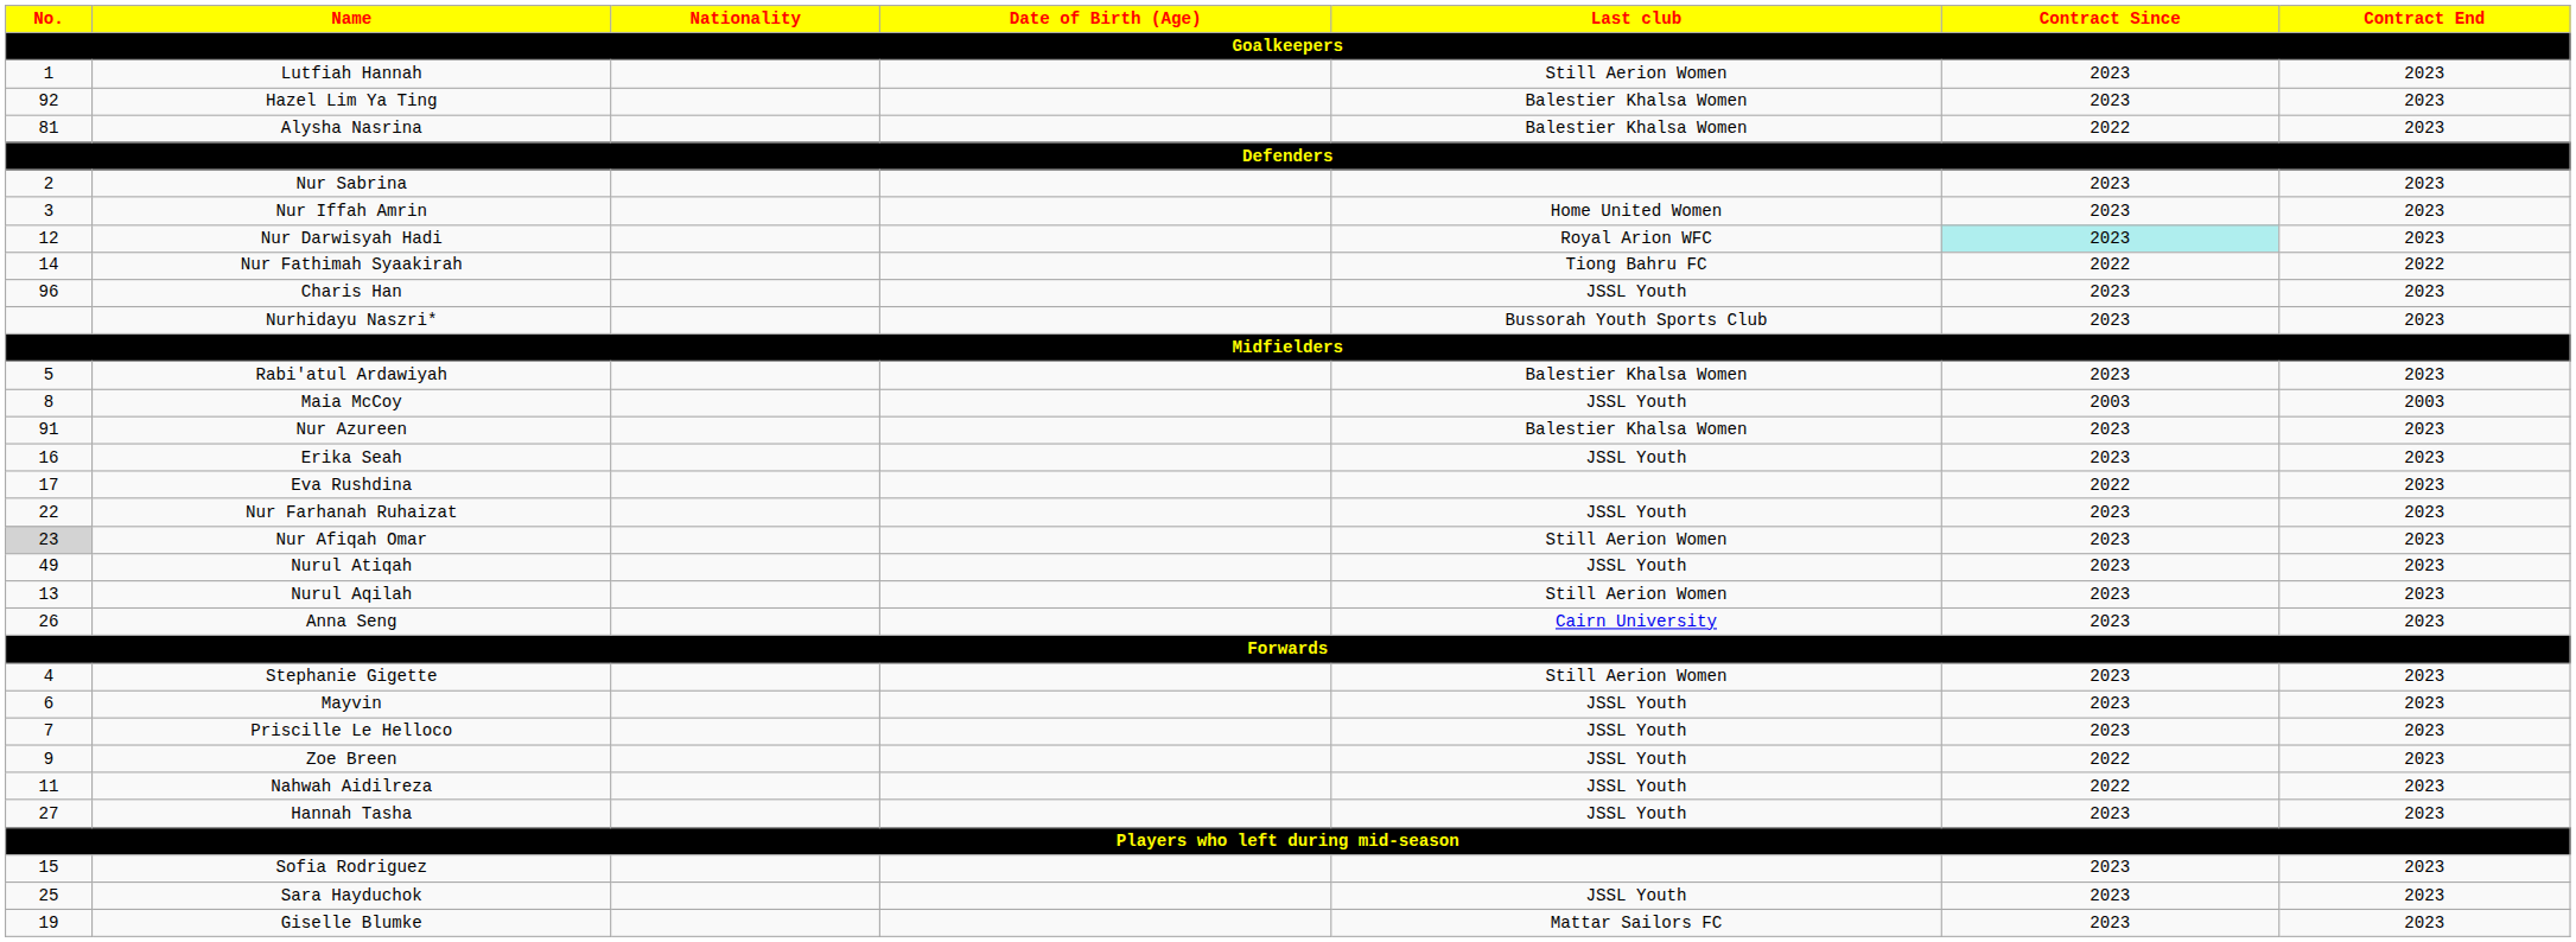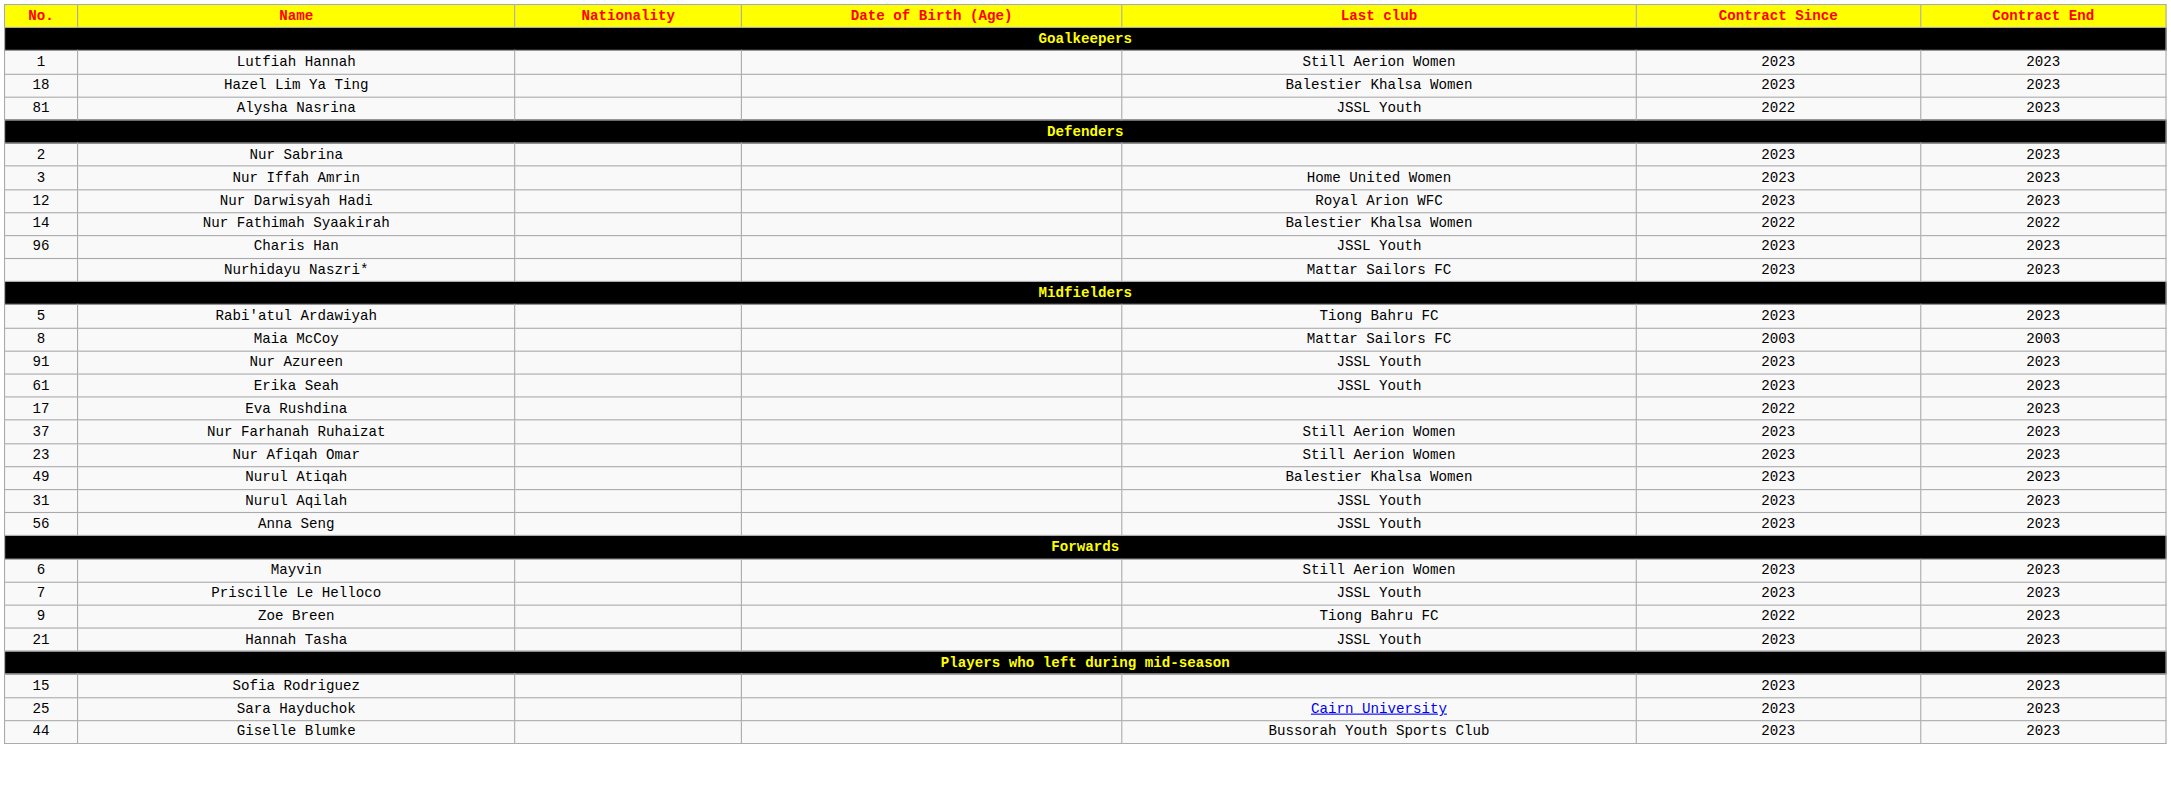Hazel Lim Ya Ting | No.: 92 -> 18
Alysha Nasrina | Last club: Balestier Khalsa Women -> JSSL Youth
Nur Darwisyah Hadi | Contract Since: paleturquoise background -> no background
Nur Fathimah Syaakirah | Last club: Tiong Bahru FC -> Balestier Khalsa Women
Nurhidayu Naszri* | Last club: Bussorah Youth Sports Club -> Mattar Sailors FC
Rabi'atul Ardawiyah | Last club: Balestier Khalsa Women -> Tiong Bahru FC
Maia McCoy | Last club: JSSL Youth -> Mattar Sailors FC
Nur Azureen | Last club: Balestier Khalsa Women -> JSSL Youth
Erika Seah | No.: 16 -> 61
Nur Farhanah Ruhaizat | No.: 22 -> 37
Nur Farhanah Ruhaizat | Last club: JSSL Youth -> Still Aerion Women
Nur Afiqah Omar | No.: lightgrey background -> no background
Nurul Atiqah | Last club: JSSL Youth -> Balestier Khalsa Women
Nurul Aqilah | No.: 13 -> 31
Nurul Aqilah | Last club: Still Aerion Women -> JSSL Youth
Anna Seng | No.: 26 -> 56
Anna Seng | Last club: Cairn University -> JSSL Youth
- row: 4 | Stephanie Gigette | Still Aerion Women | 2023 | 2023
Mayvin | Last club: JSSL Youth -> Still Aerion Women
Zoe Breen | Last club: JSSL Youth -> Tiong Bahru FC
- row: 11 | Nahwah Aidilreza | JSSL Youth | 2022 | 2023
Hannah Tasha | No.: 27 -> 21
Sara Hayduchok | Last club: JSSL Youth -> Cairn University
Giselle Blumke | No.: 19 -> 44
Giselle Blumke | Last club: Mattar Sailors FC -> Bussorah Youth Sports Club
